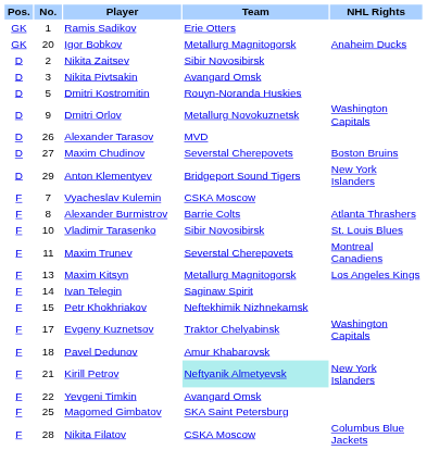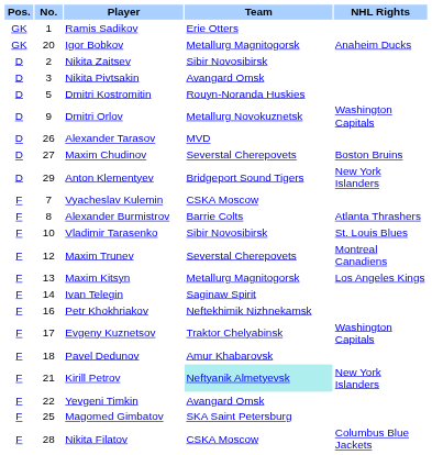Maxim Trunev | No.: 11 -> 12
Petr Khokhriakov | No.: 15 -> 16
